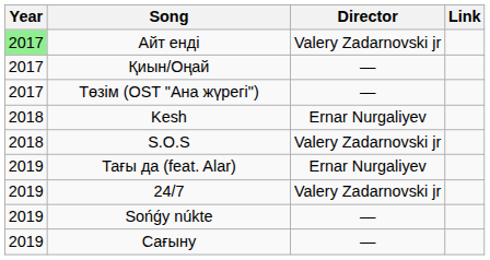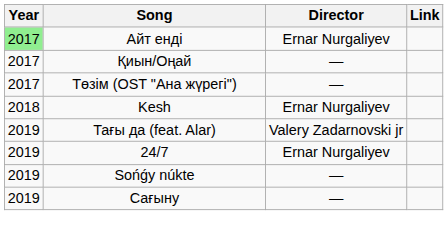Айт ендi | Director: Valery Zadarnovski jr -> Ernar Nurgaliyev
- row: 2018 | S.O.S | Valery Zadarnovski jr
Тағы да (feat. Alar) | Director: Ernar Nurgaliyev -> Valery Zadarnovski jr
24/7 | Director: Valery Zadarnovski jr -> Ernar Nurgaliyev
